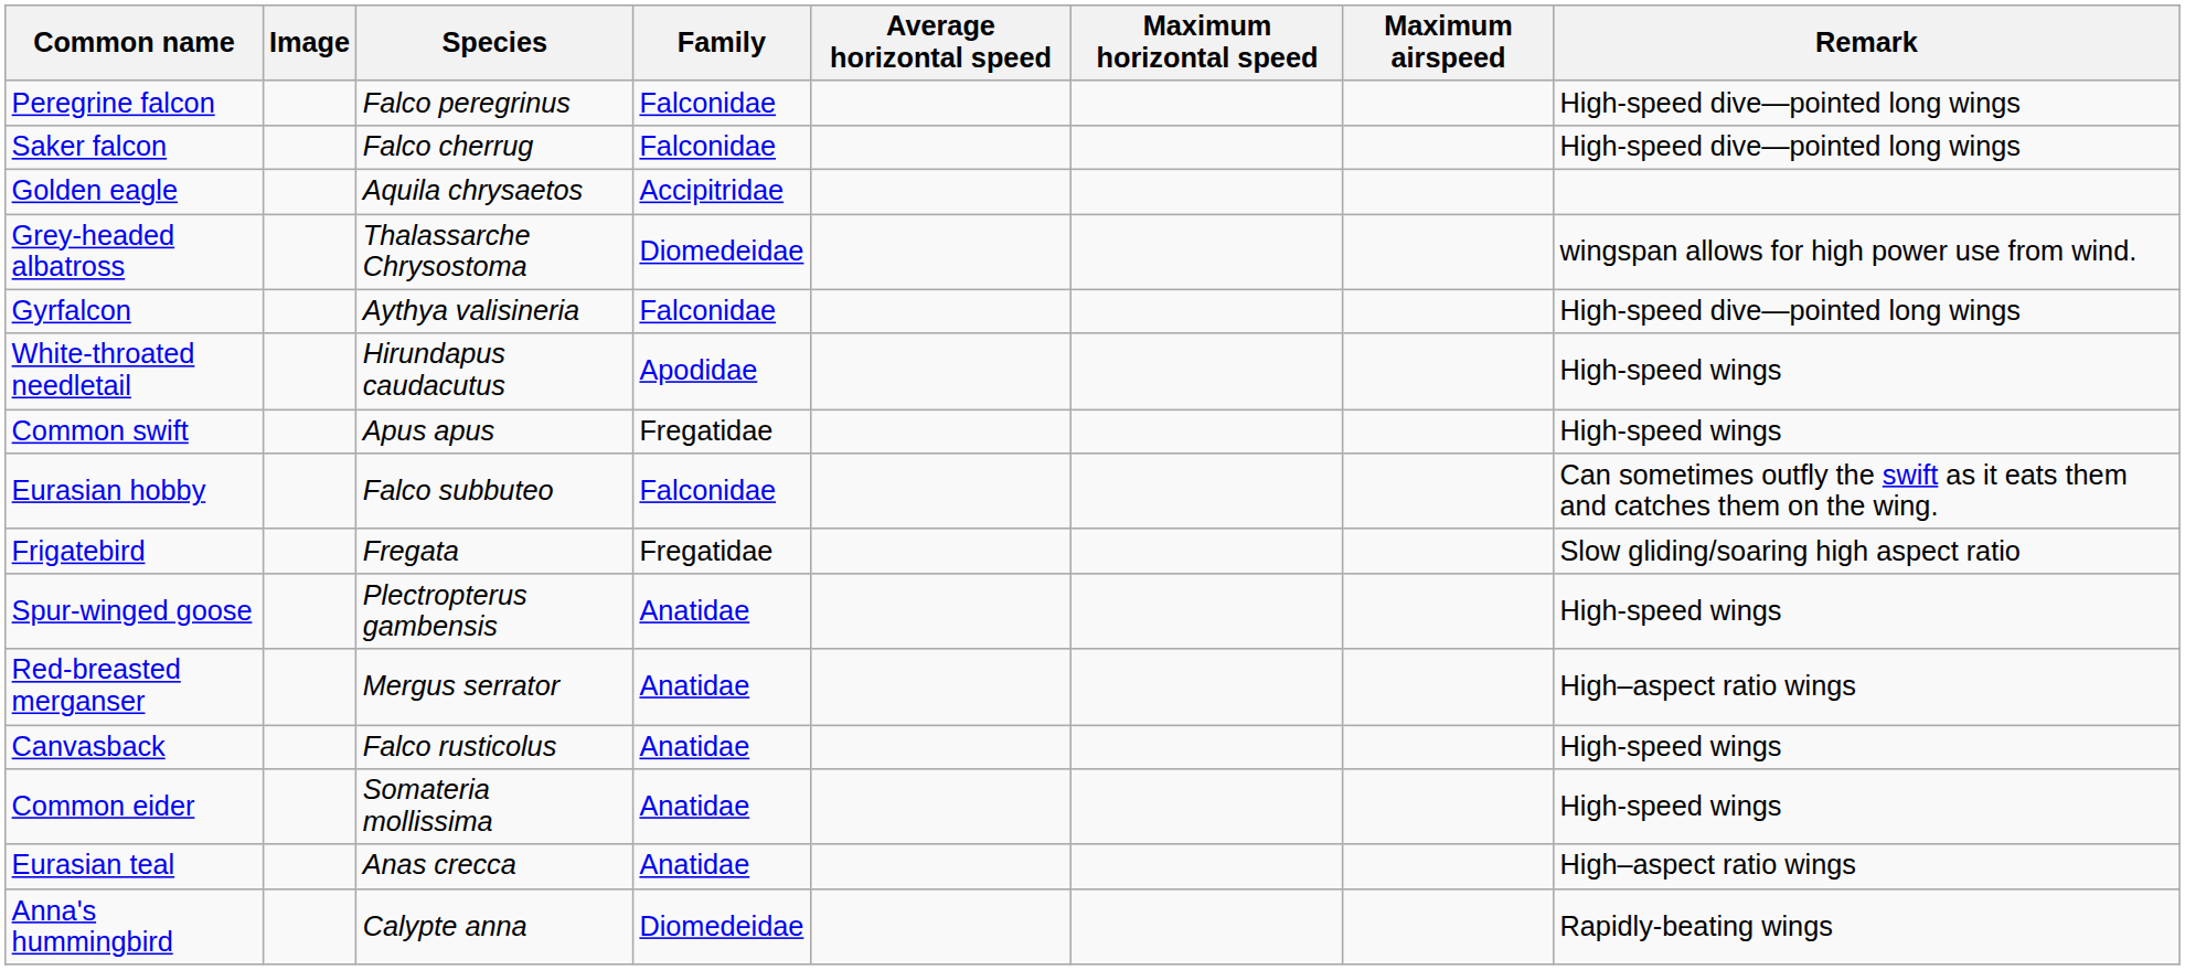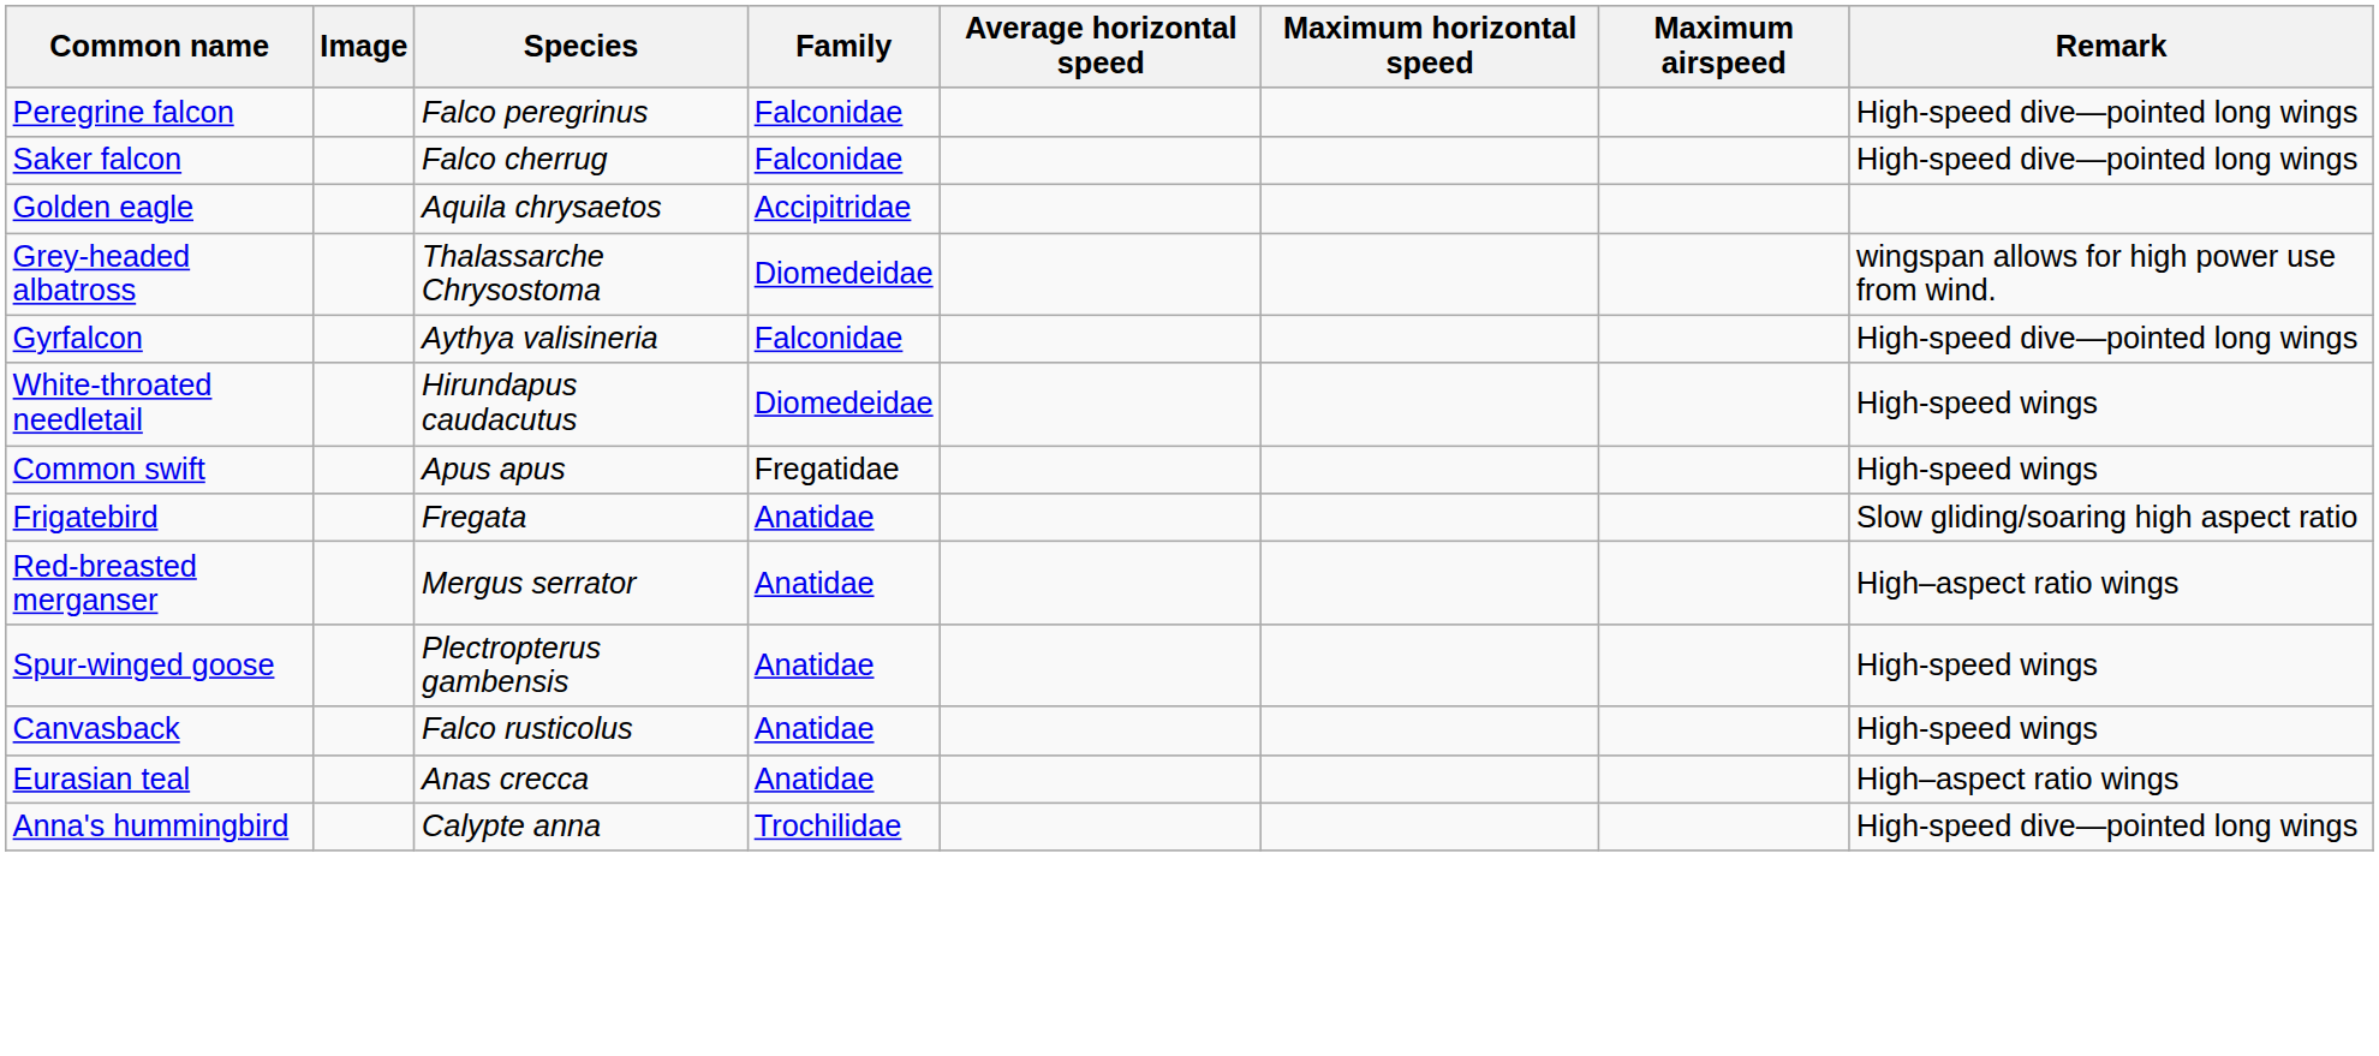White-throated needletail | Family: Apodidae -> Diomedeidae
- row: Eurasian hobby | Falco subbuteo | Falconidae | Can sometimes outfly the swift as it eats them and catches them on the wing.
Frigatebird | Family: Fregatidae -> Anatidae
rows swapped: Spur-winged goose <-> Red-breasted merganser
- row: Common eider | Somateria mollissima | Anatidae | High-speed wings
Anna's hummingbird | Family: Diomedeidae -> Trochilidae
Anna's hummingbird | Remark: Rapidly-beating wings -> High-speed dive—pointed long wings
